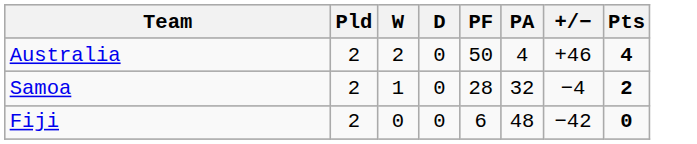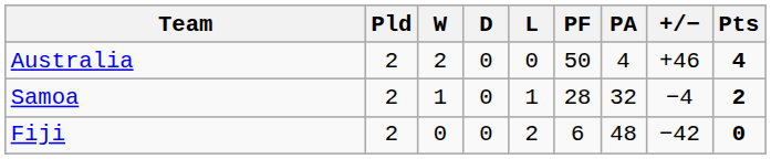+ column: L | 0 | 1 | 2
